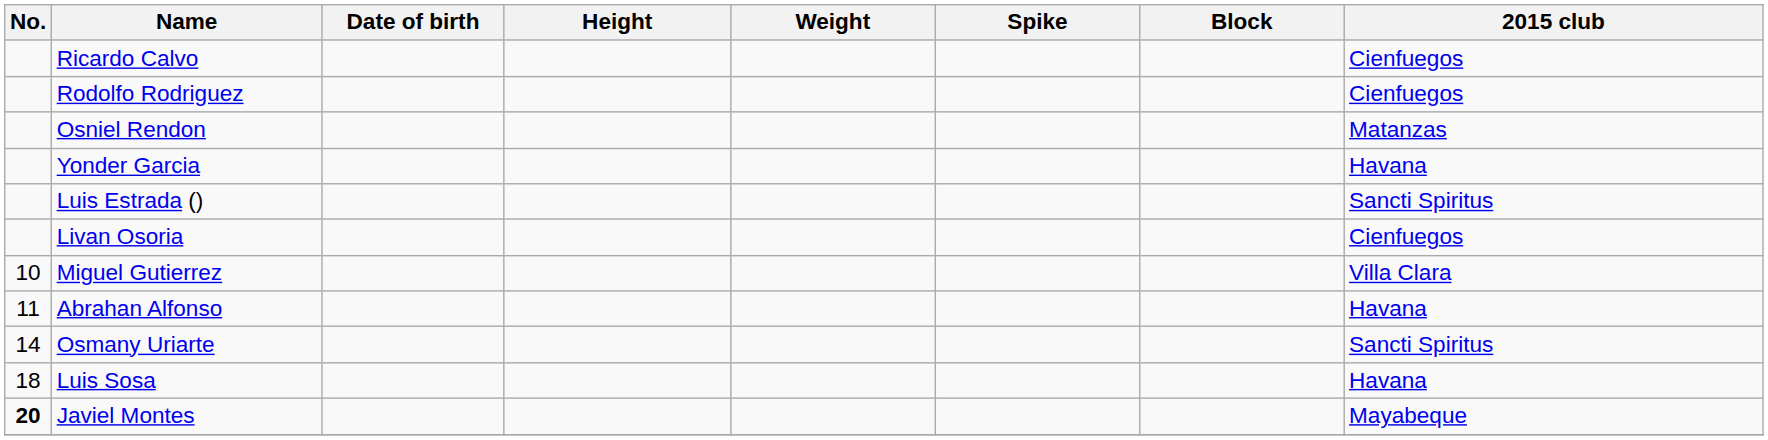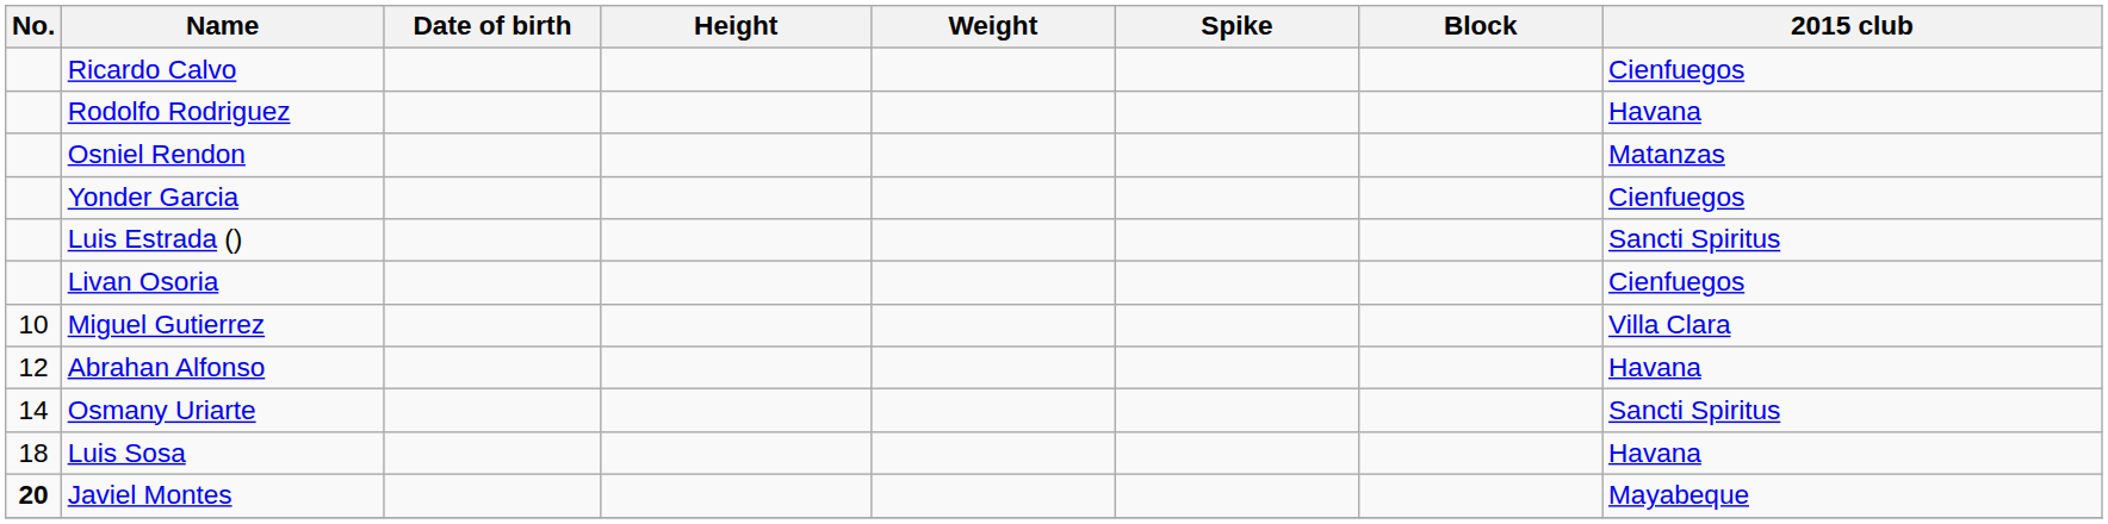Rodolfo Rodriguez | 2015 club: Cienfuegos -> Havana
Yonder Garcia | 2015 club: Havana -> Cienfuegos
Abrahan Alfonso | No.: 11 -> 12
